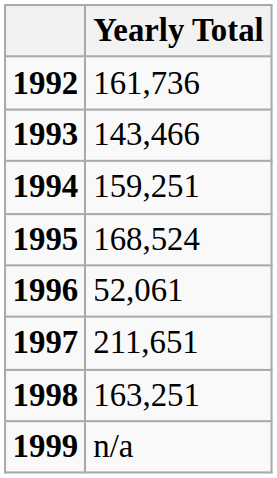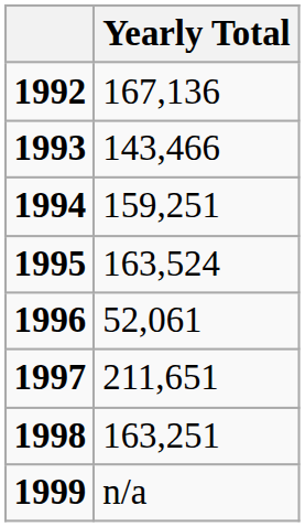1992 | Yearly Total: 161,736 -> 167,136
1995 | Yearly Total: 168,524 -> 163,524
